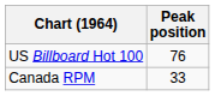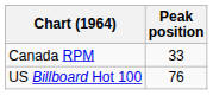rows swapped: Canada RPM <-> US Billboard Hot 100
